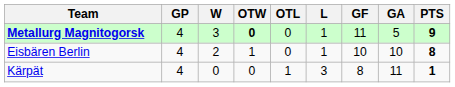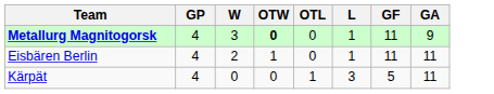- column: PTS | 9 | 8 | 1
Metallurg Magnitogorsk | GA: 5 -> 9
Eisbären Berlin | GF: 10 -> 11
Eisbären Berlin | GA: 10 -> 11
Kärpät | GF: 8 -> 5
